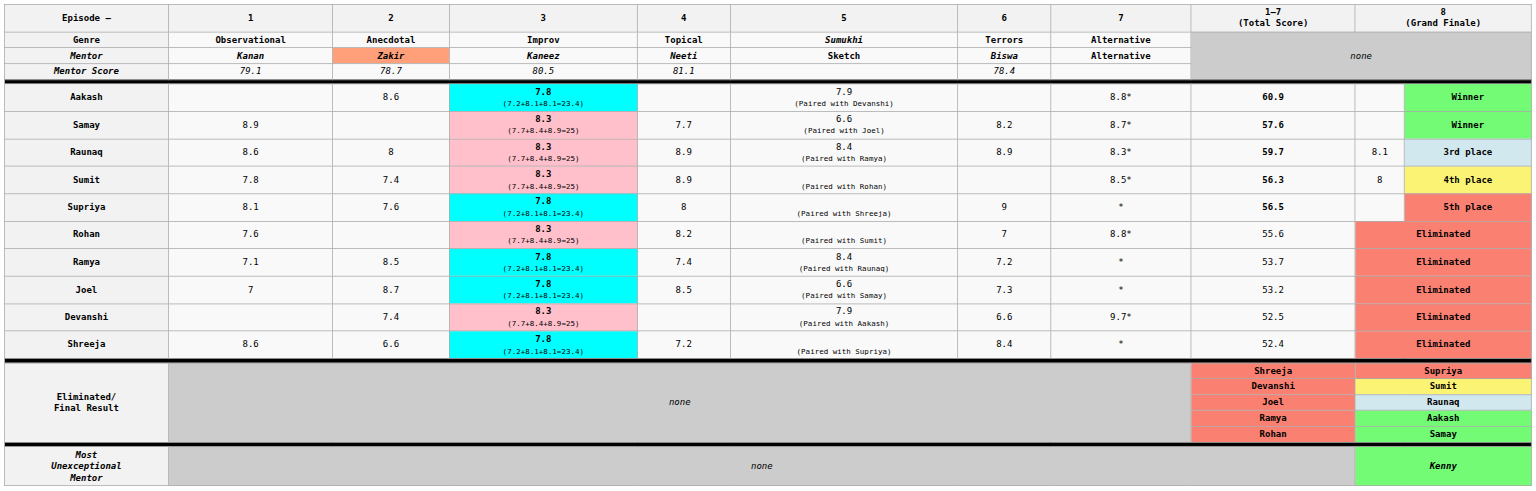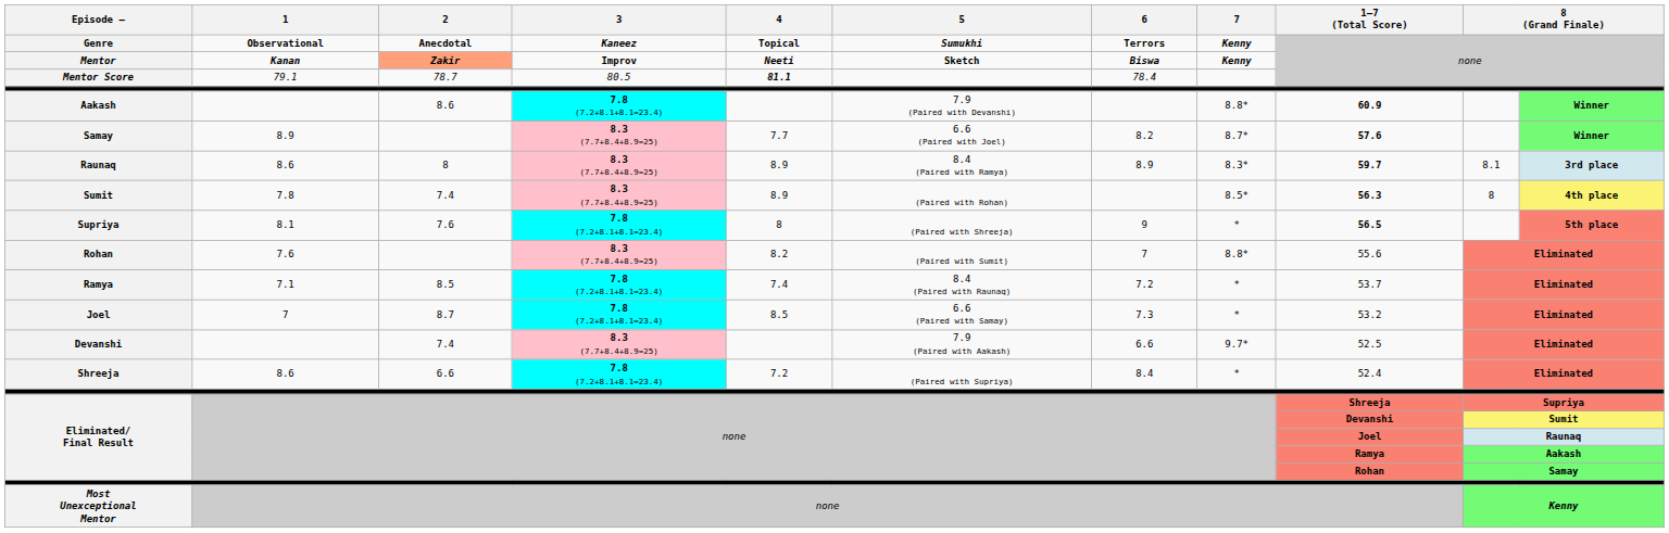Genre | 3: Improv -> Kaneez
Genre | 7: Alternative -> Kenny
Mentor | 3: Kaneez -> Improv
Mentor | 7: Alternative -> Kenny
Mentor Score | 4: normal -> bold
